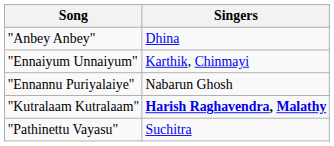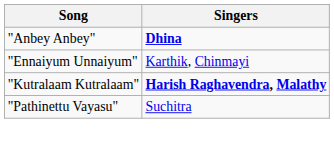"Anbey Anbey" | Singers: normal -> bold
- row: "Ennannu Puriyalaiye" | Nabarun Ghosh
